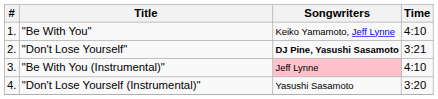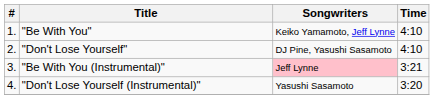"Don't Lose Yourself" | Songwriters: bold -> normal
"Don't Lose Yourself" | Time: 3:21 -> 4:10
"Be With You (Instrumental)" | Time: 4:10 -> 3:21
